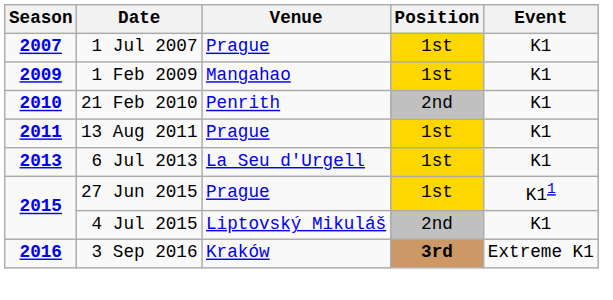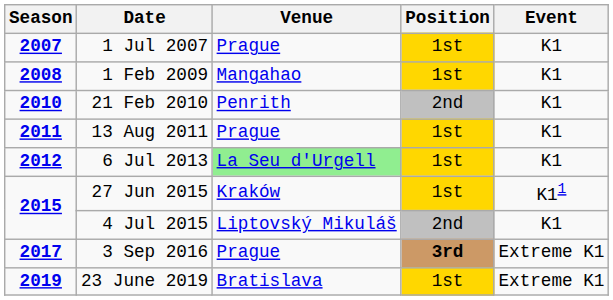1 Feb 2009 | Season: 2009 -> 2008
6 Jul 2013 | Season: 2013 -> 2012
6 Jul 2013 | Venue: no background -> lightgreen background
27 Jun 2015 | Venue: Prague -> Kraków
3 Sep 2016 | Season: 2016 -> 2017
3 Sep 2016 | Venue: Kraków -> Prague
+ row: 2019 | 23 June 2019 | Bratislava | 1st | Extreme K1
